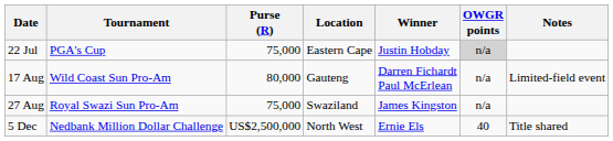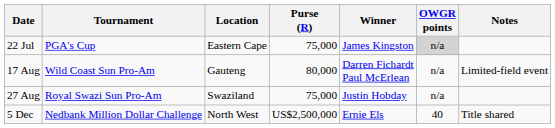columns swapped: Location <-> Purse (R)
22 Jul | Winner: Justin Hobday -> James Kingston
27 Aug | Winner: James Kingston -> Justin Hobday
